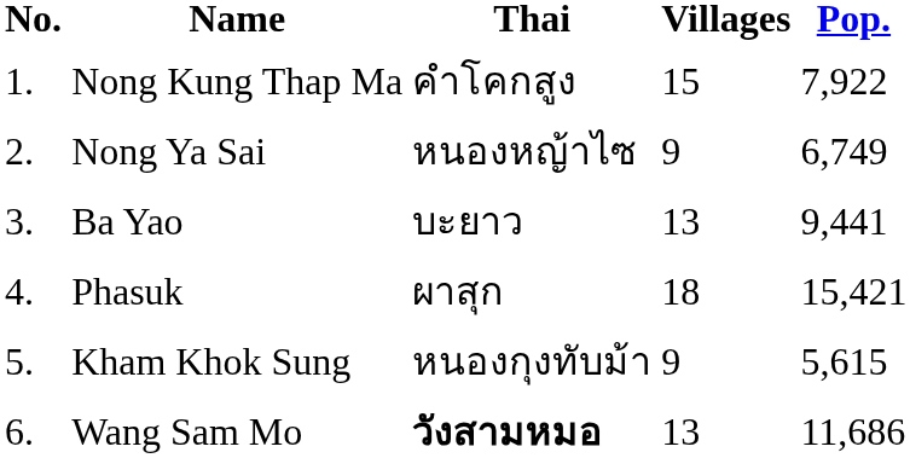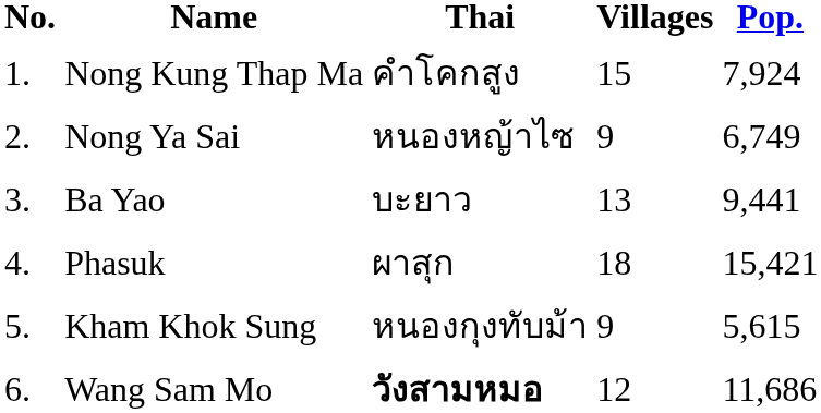Nong Kung Thap Ma | Pop.: 7,922 -> 7,924
Wang Sam Mo | Villages: 13 -> 12
